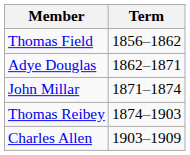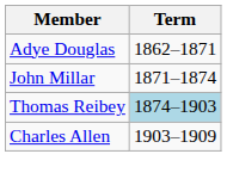- row: Thomas Field | 1856–1862
Thomas Reibey | Term: no background -> lightblue background
